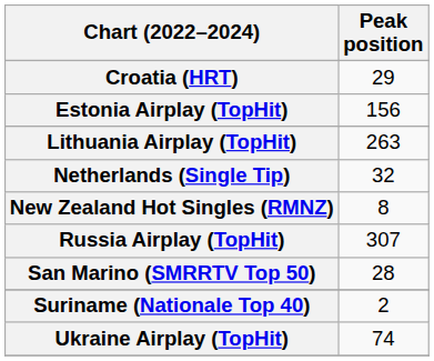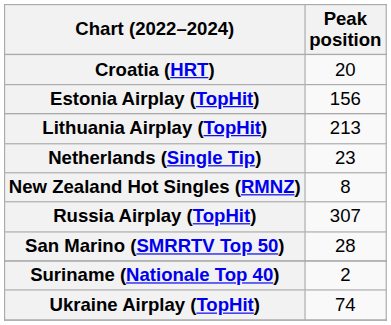Croatia (HRT) | Peak position: 29 -> 20
Lithuania Airplay (TopHit) | Peak position: 263 -> 213
Netherlands (Single Tip) | Peak position: 32 -> 23
